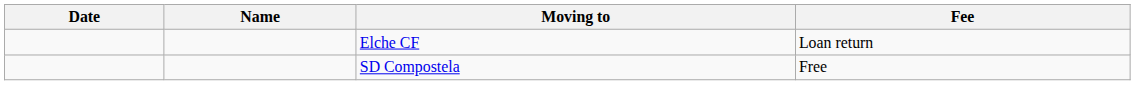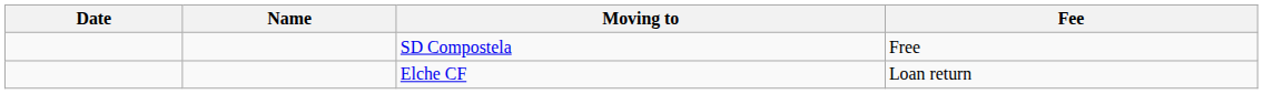rows swapped: SD Compostela <-> Elche CF
